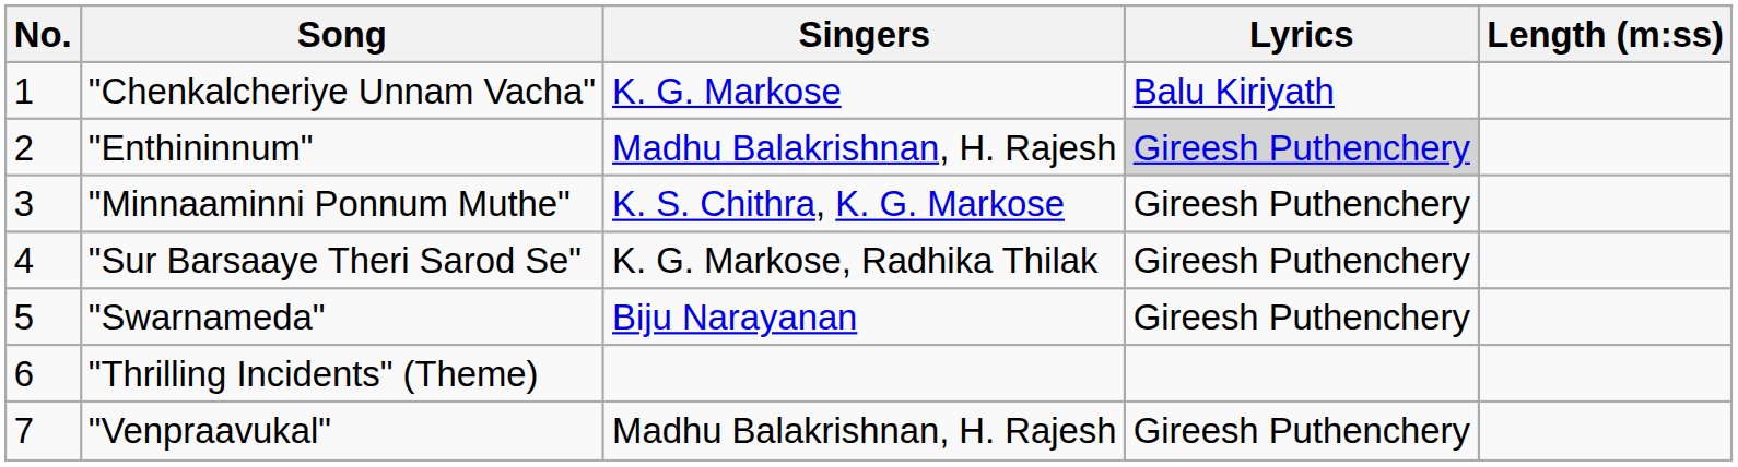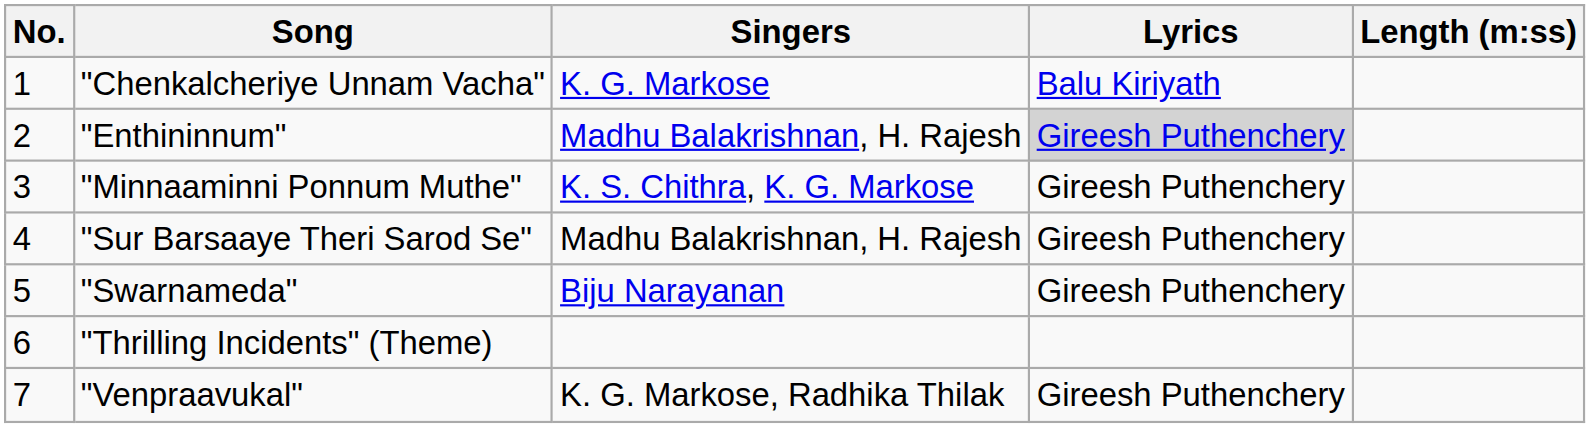"Sur Barsaaye Theri Sarod Se" | Singers: K. G. Markose, Radhika Thilak -> Madhu Balakrishnan, H. Rajesh
"Venpraavukal" | Singers: Madhu Balakrishnan, H. Rajesh -> K. G. Markose, Radhika Thilak
